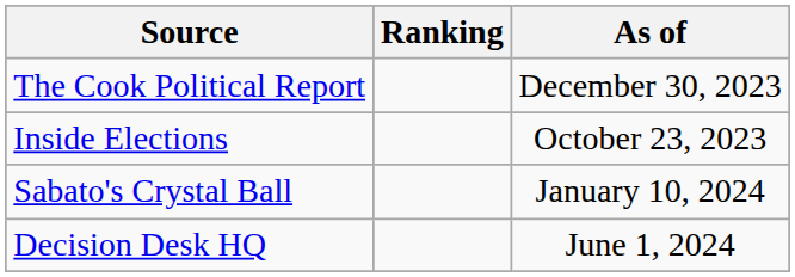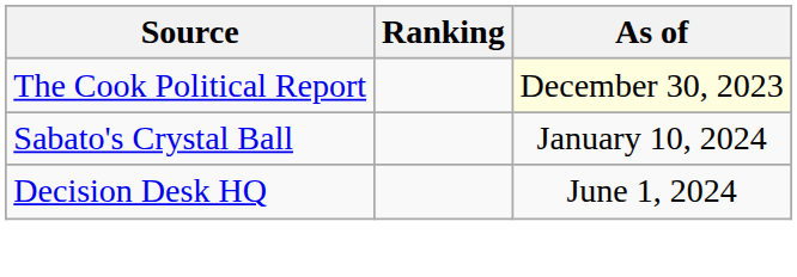The Cook Political Report | As of: no background -> lightyellow background
- row: Inside Elections | October 23, 2023
